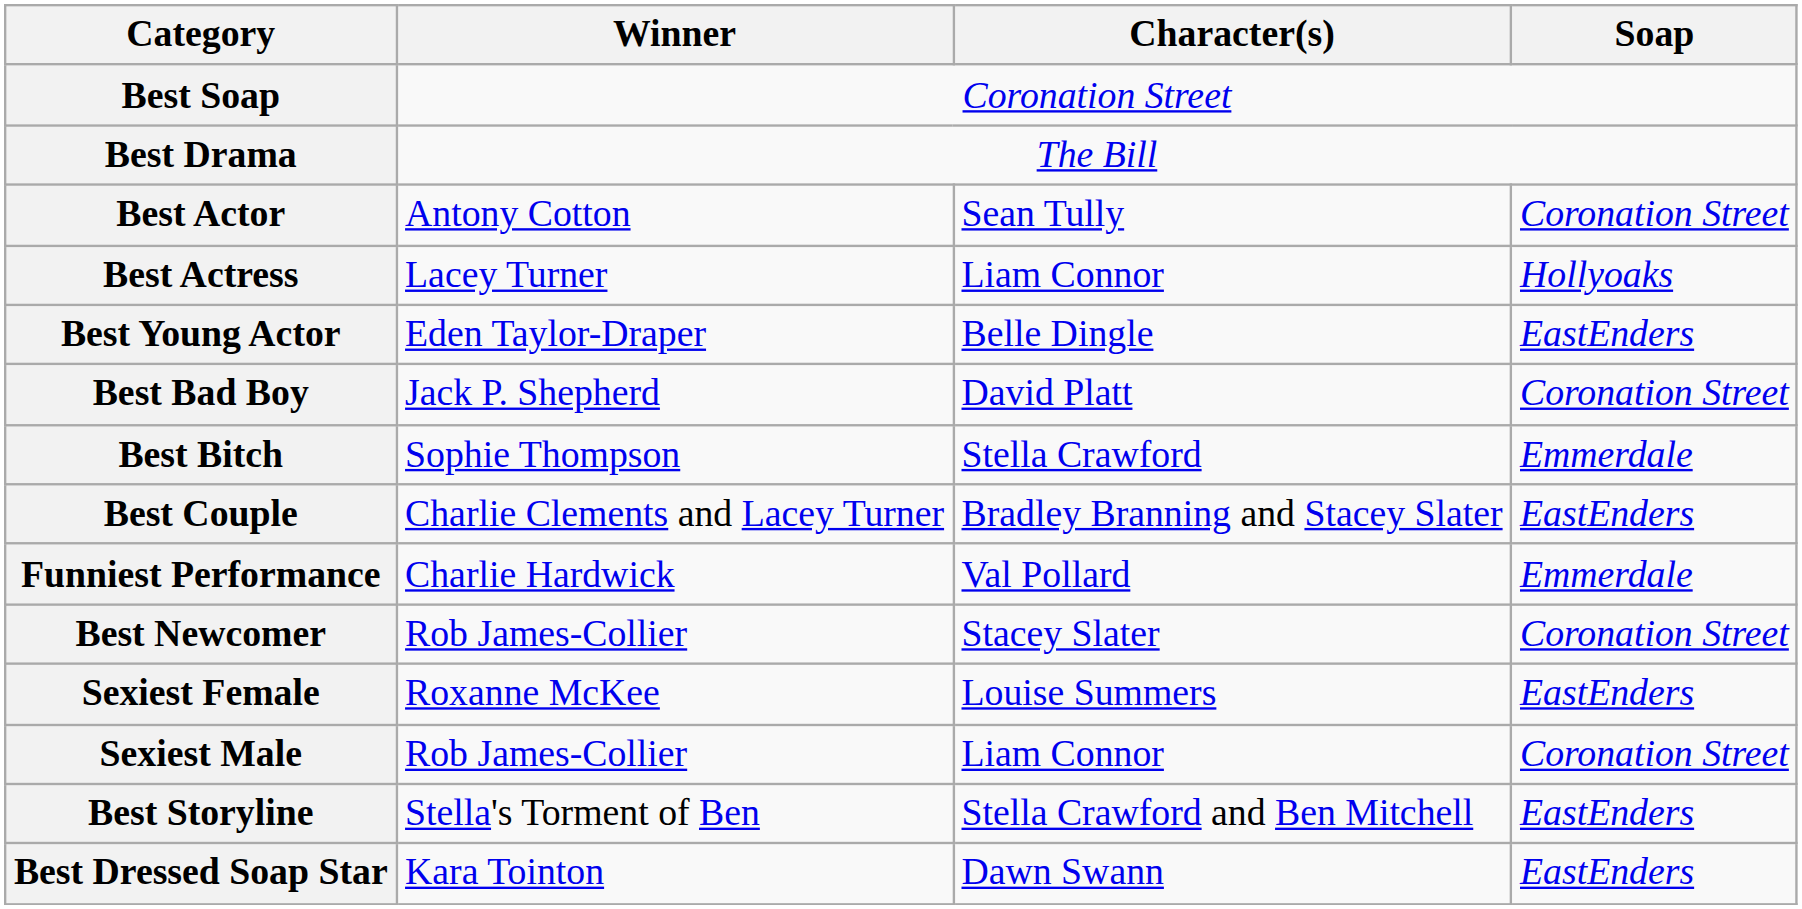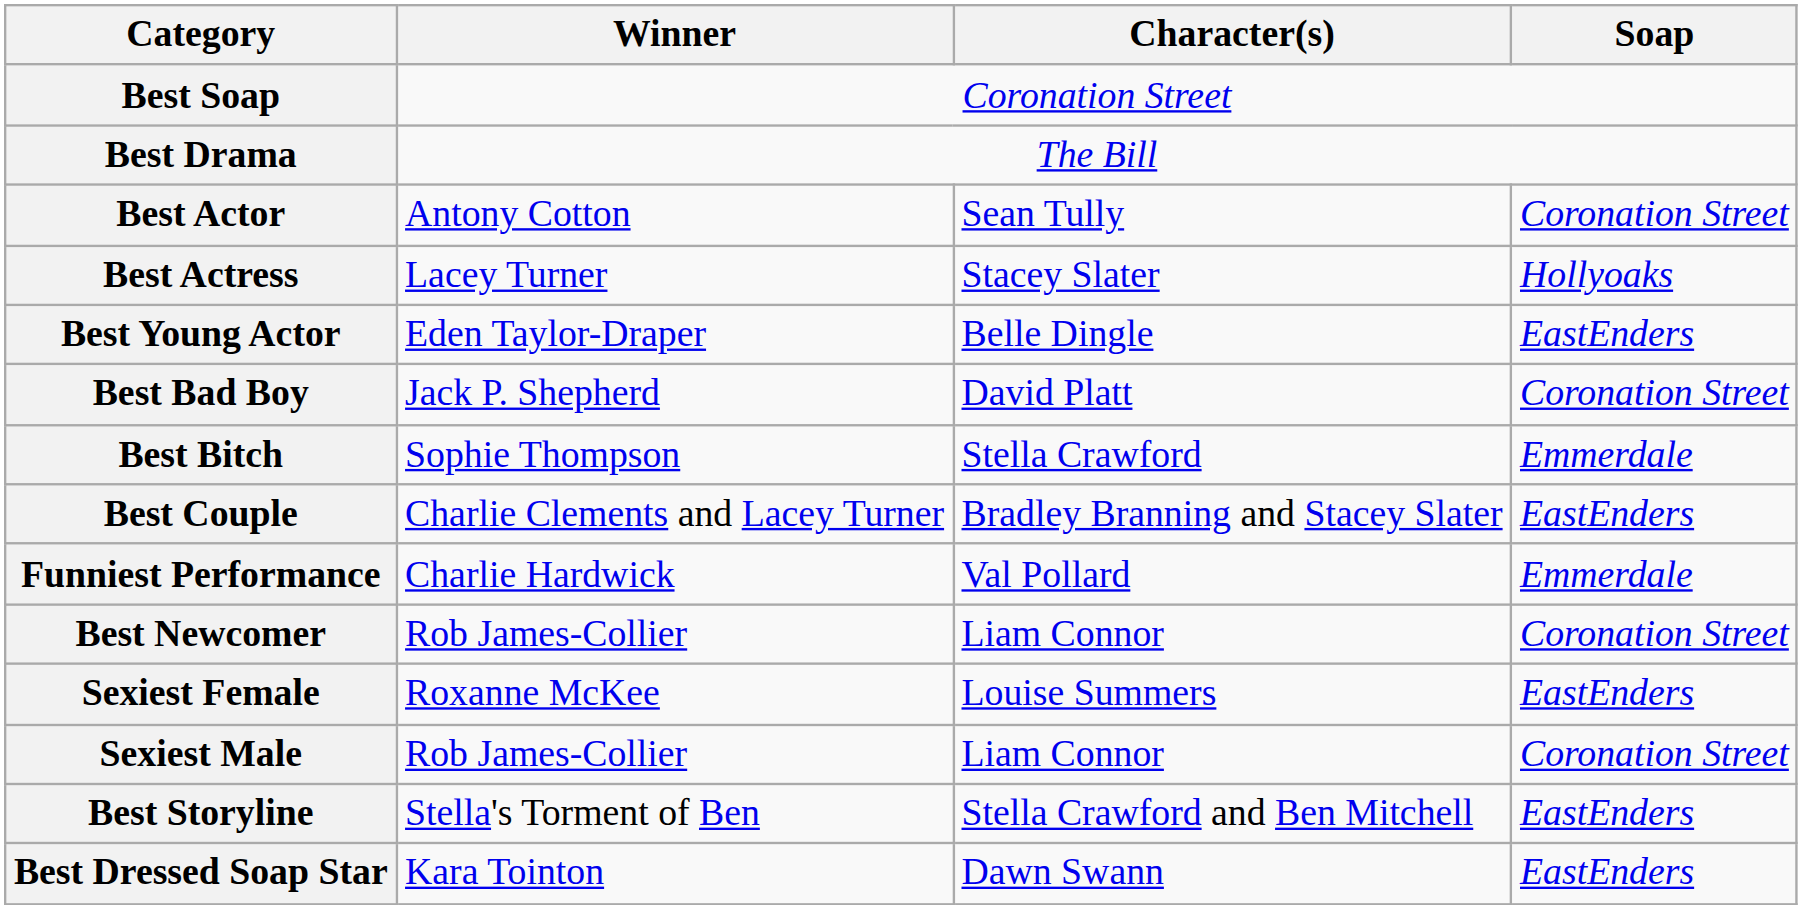Best Actress | Character(s): Liam Connor -> Stacey Slater
Best Newcomer | Character(s): Stacey Slater -> Liam Connor
